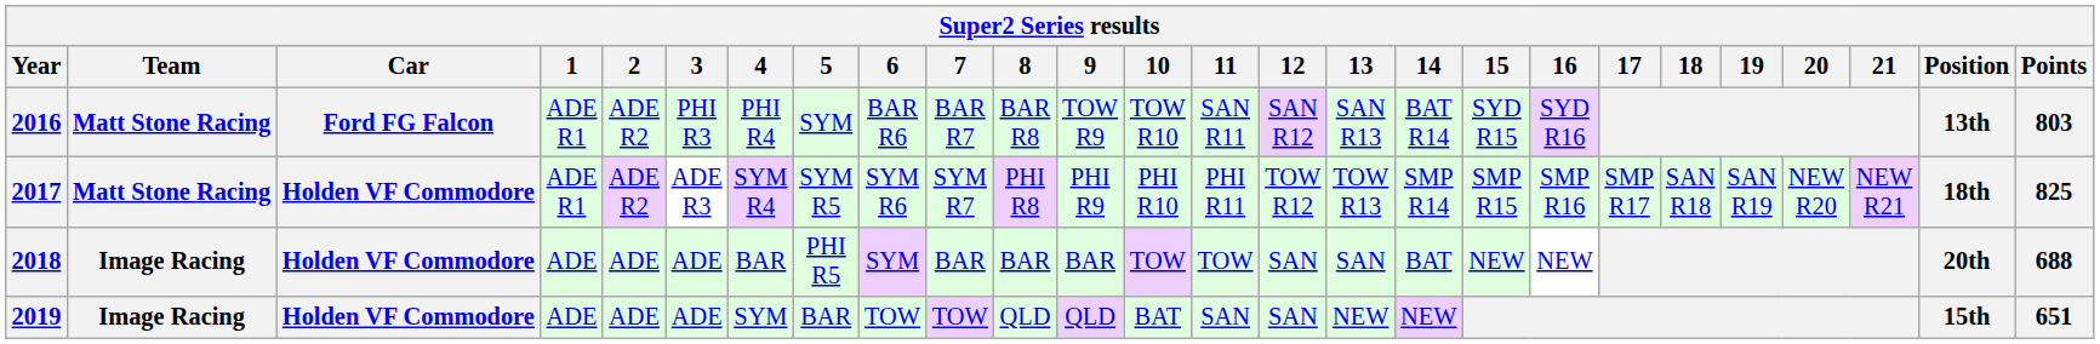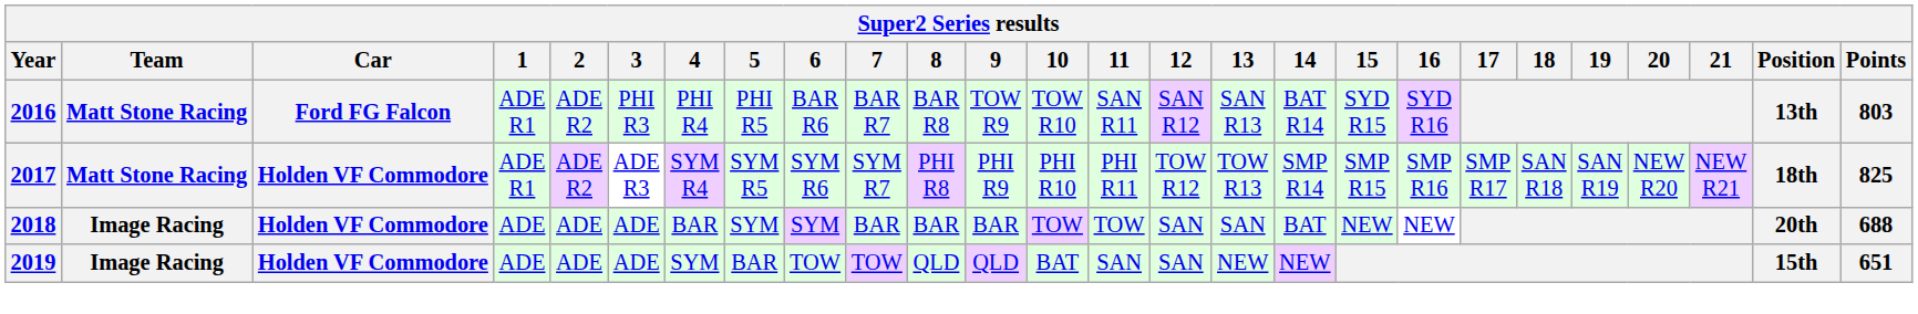2016 | 5: SYM -> PHI R5
2018 | 5: PHI R5 -> SYM
